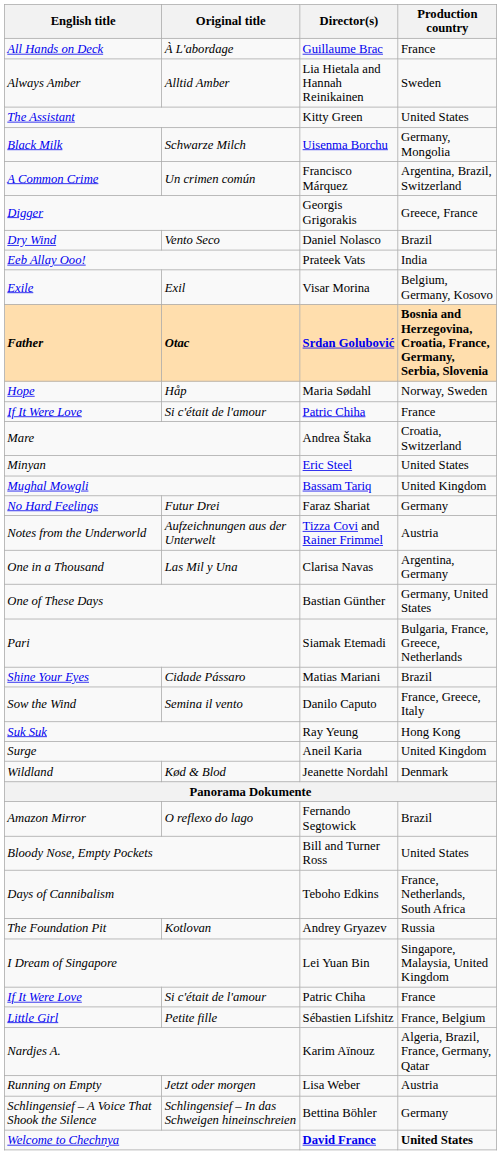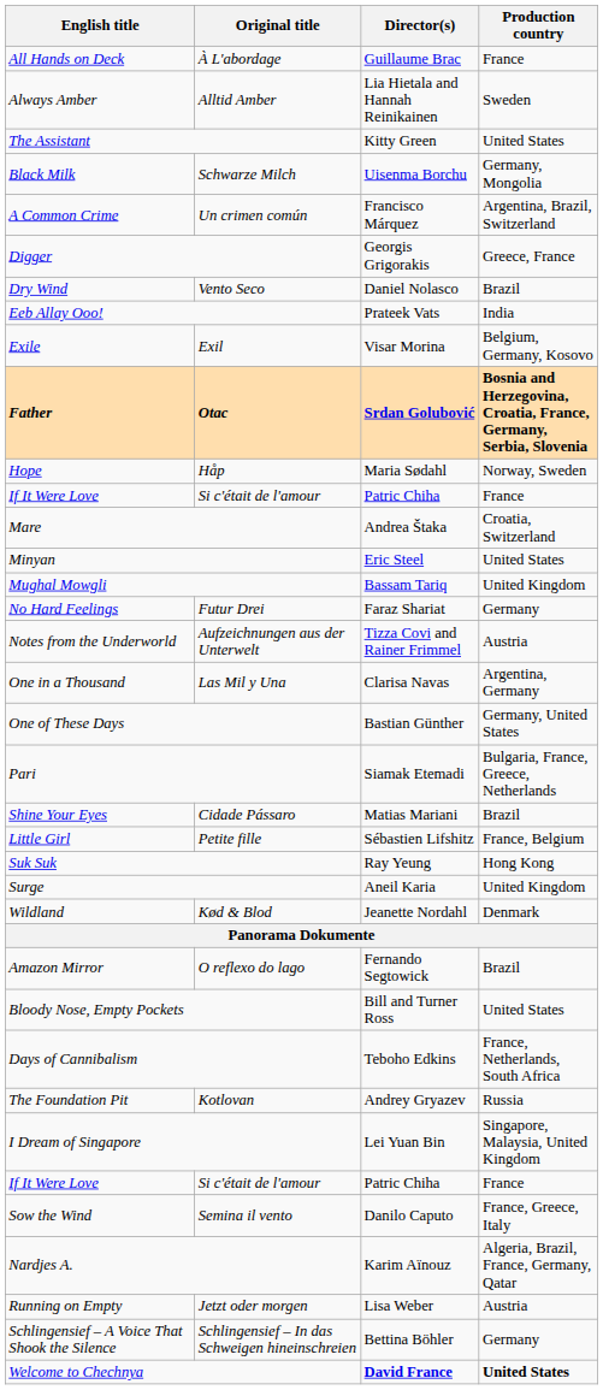rows swapped: Sow the Wind <-> Little Girl
